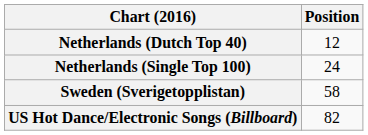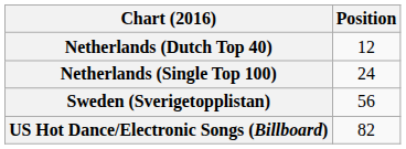Sweden (Sverigetopplistan) | Position: 58 -> 56
